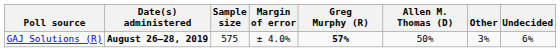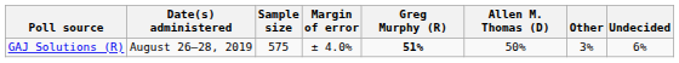GAJ Solutions (R) | Date(s) administered: bold -> normal
GAJ Solutions (R) | Greg Murphy (R): 57% -> 51%
